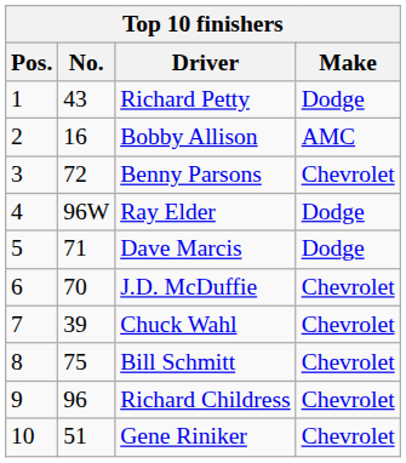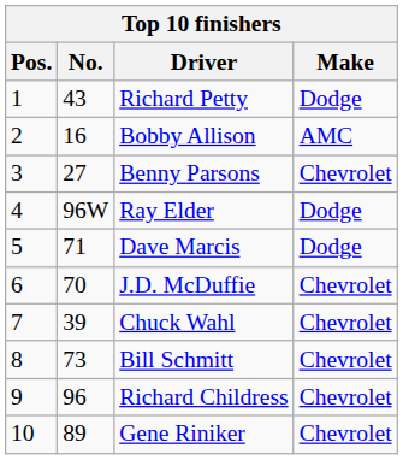Benny Parsons | No.: 72 -> 27
Bill Schmitt | No.: 75 -> 73
Gene Riniker | No.: 51 -> 89
